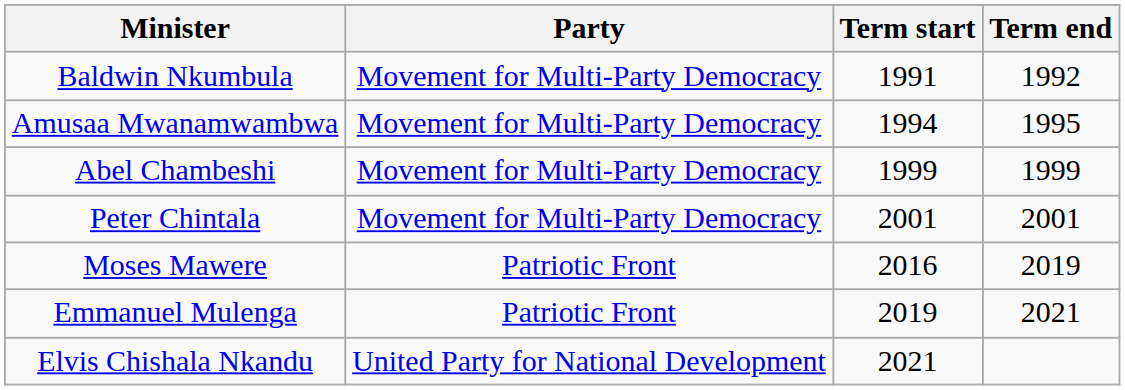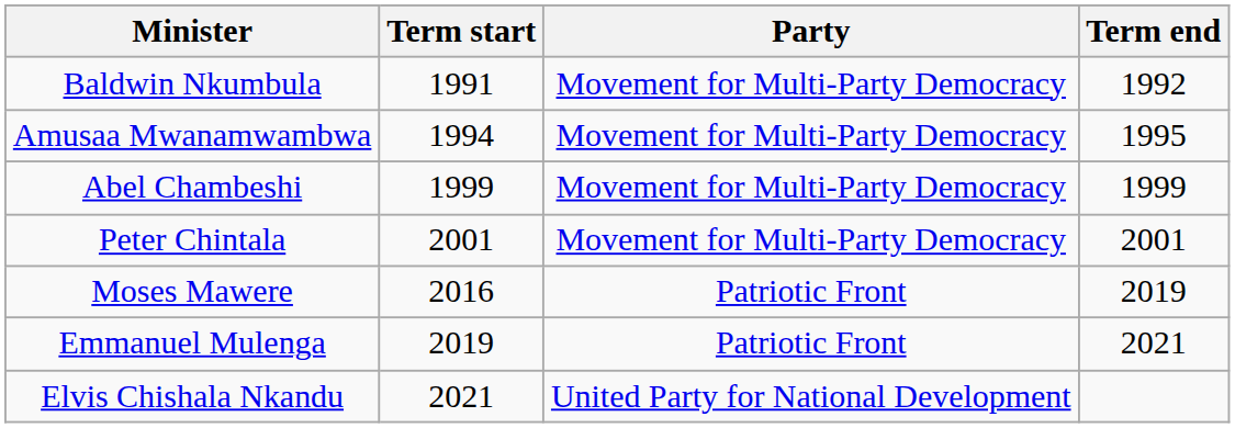columns swapped: Party <-> Term start
